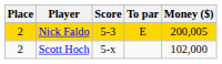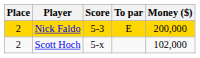Nick Faldo | Money ($): 200,005 -> 200,000
